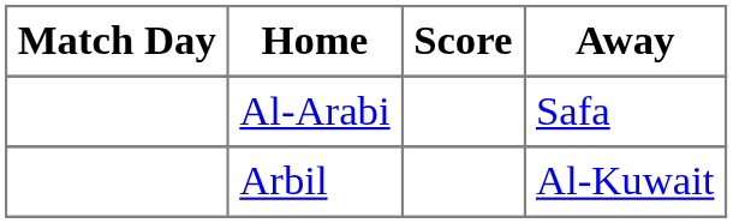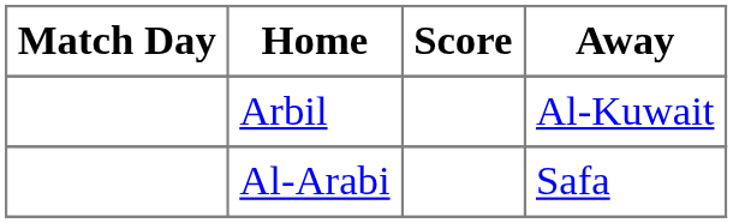rows swapped: Al-Arabi <-> Arbil
